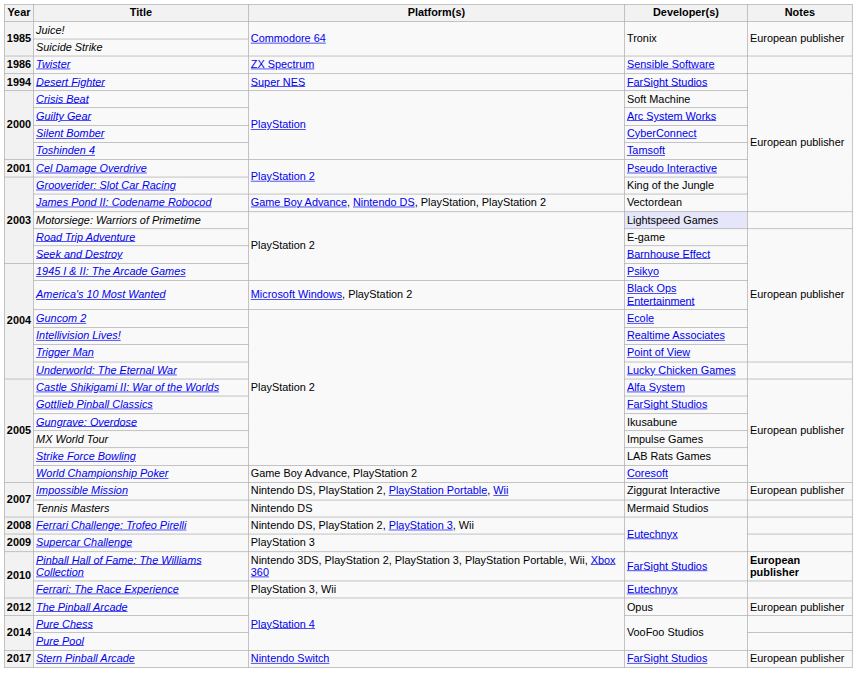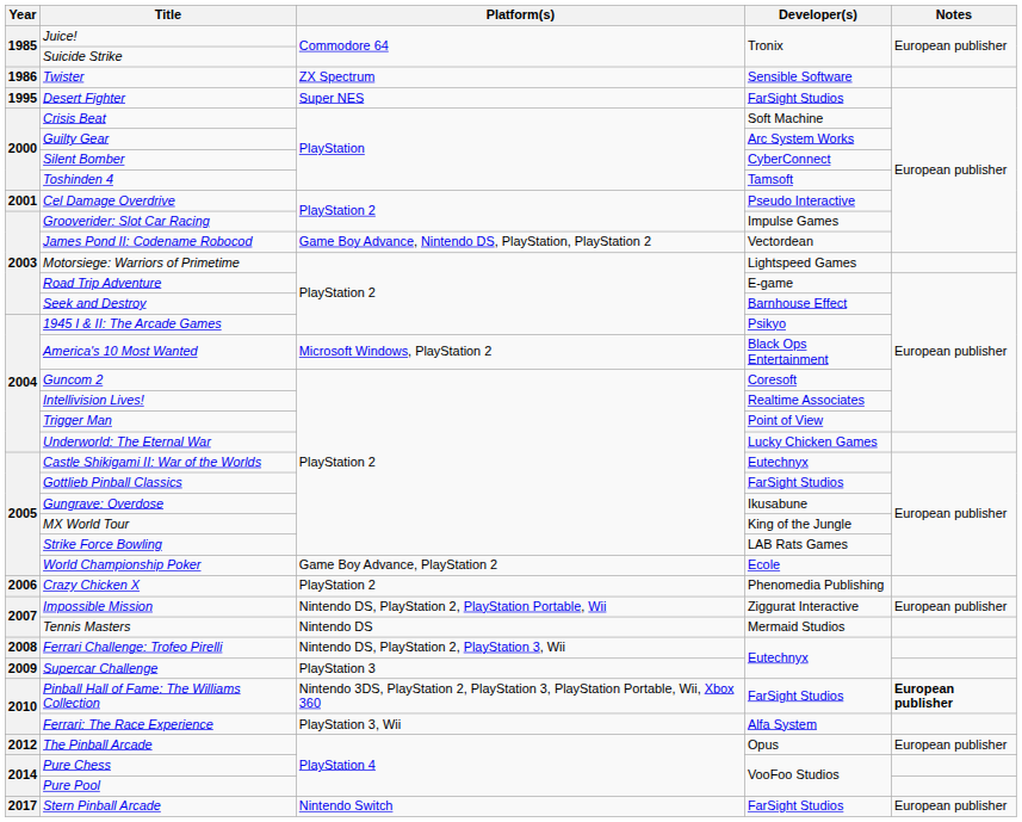Desert Fighter | Year: 1994 -> 1995
Grooverider: Slot Car Racing | Developer(s): King of the Jungle -> Impulse Games
Motorsiege: Warriors of Primetime | Developer(s): lavender background -> no background
Guncom 2 | Developer(s): Ecole -> Coresoft
Castle Shikigami II: War of the Worlds | Developer(s): Alfa System -> Eutechnyx
MX World Tour | Developer(s): Impulse Games -> King of the Jungle
World Championship Poker | Developer(s): Coresoft -> Ecole
+ row: 2006 | Crazy Chicken X | PlayStation 2 | Phenomedia Publishing
Ferrari: The Race Experience | Developer(s): Eutechnyx -> Alfa System
